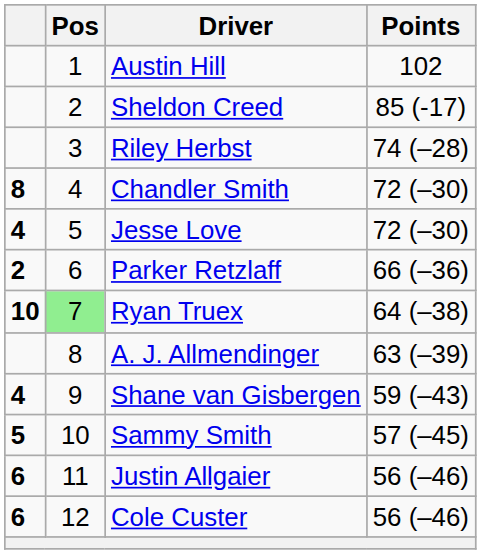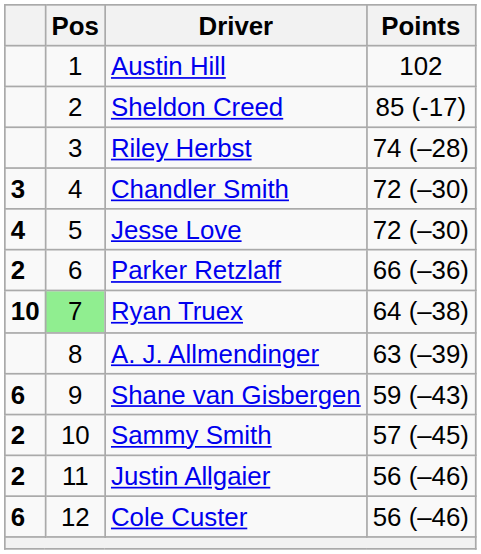Chandler Smith | column 1: 8 -> 3
Shane van Gisbergen | column 1: 4 -> 6
Sammy Smith | column 1: 5 -> 2
Justin Allgaier | column 1: 6 -> 2
